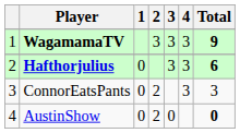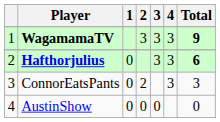AustinShow | 2: 2 -> 0
AustinShow | Total: bold -> normal
